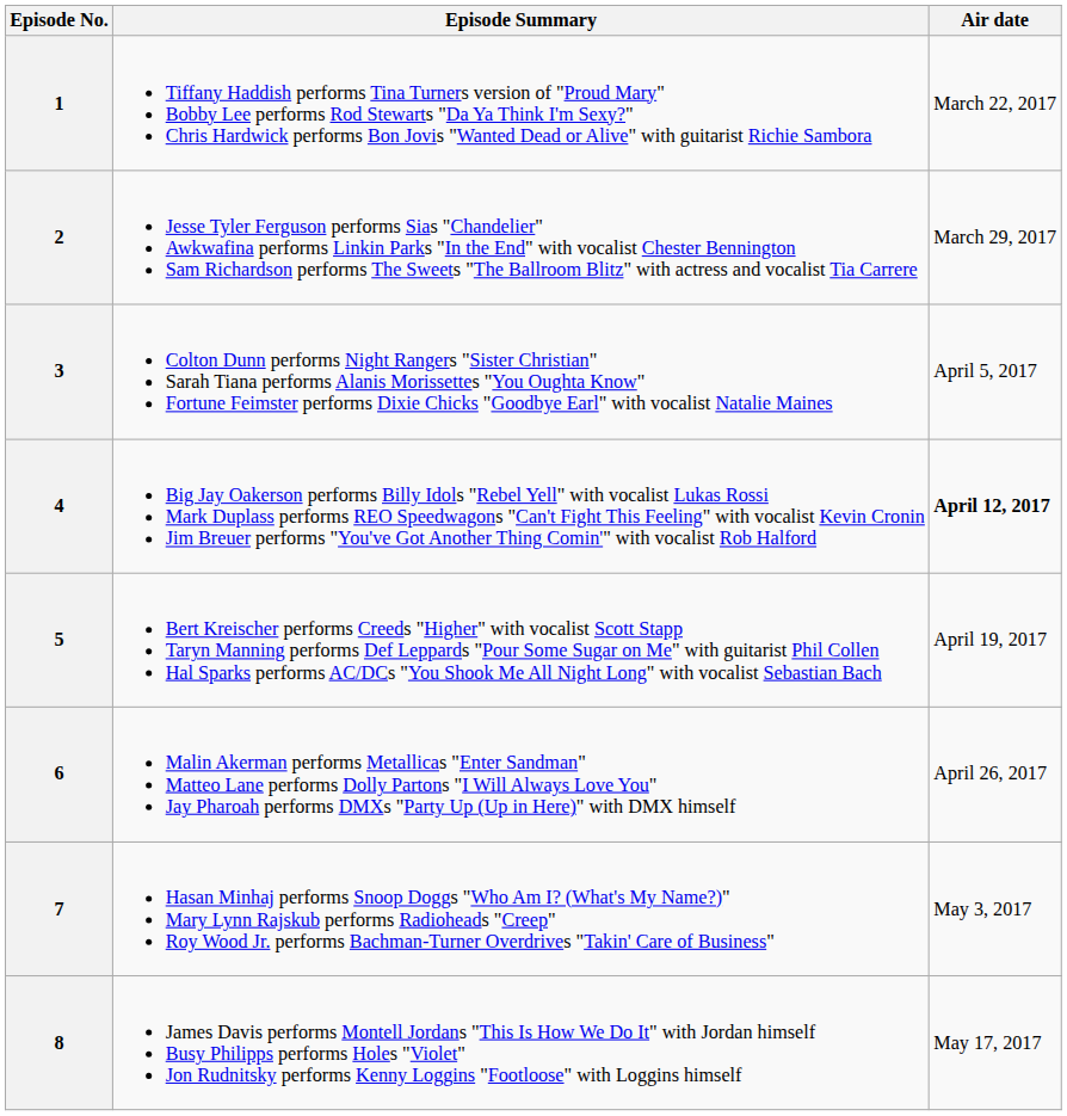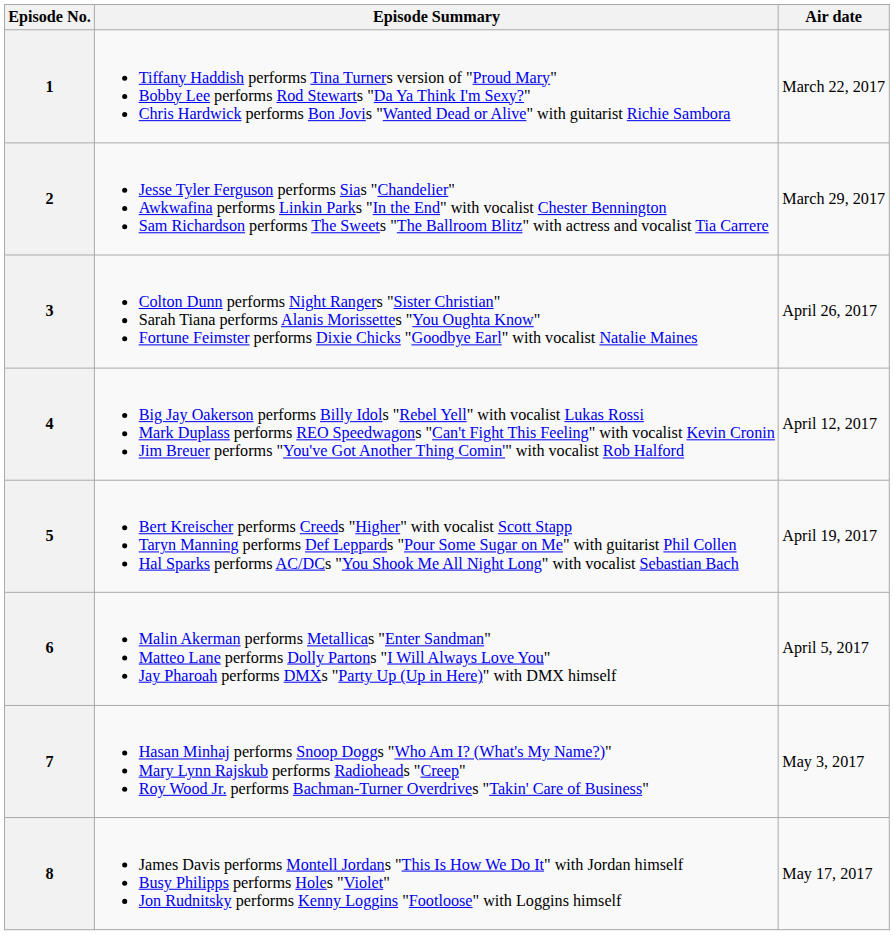3 | Air date: April 5, 2017 -> April 26, 2017
4 | Air date: bold -> normal
6 | Air date: April 26, 2017 -> April 5, 2017
